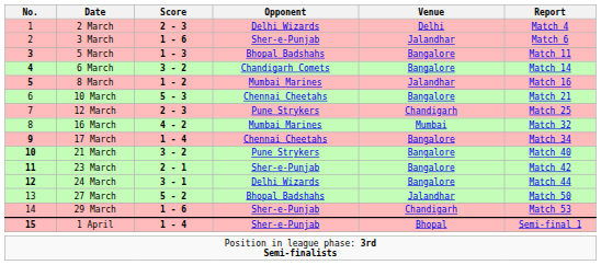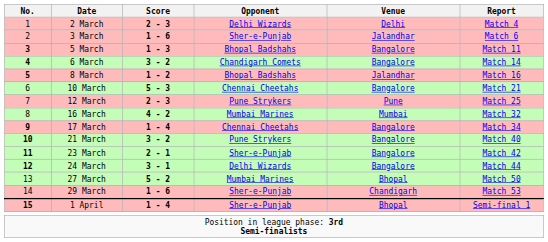8 March | Opponent: Mumbai Marines -> Bhopal Badshahs
12 March | Venue: Chandigarh -> Pune
27 March | Opponent: Bhopal Badshahs -> Mumbai Marines
27 March | Venue: Jalandhar -> Bhopal
